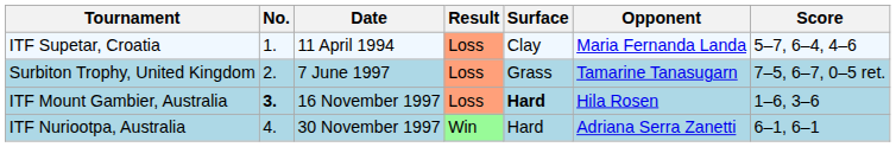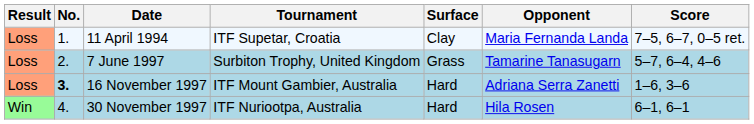columns swapped: Result <-> Tournament
11 April 1994 | Score: 5–7, 6–4, 4–6 -> 7–5, 6–7, 0–5 ret.
7 June 1997 | Score: 7–5, 6–7, 0–5 ret. -> 5–7, 6–4, 4–6
16 November 1997 | Surface: bold -> normal
16 November 1997 | Opponent: Hila Rosen -> Adriana Serra Zanetti
30 November 1997 | Opponent: Adriana Serra Zanetti -> Hila Rosen
